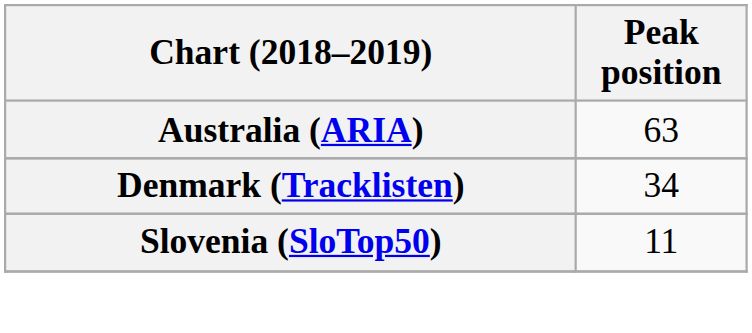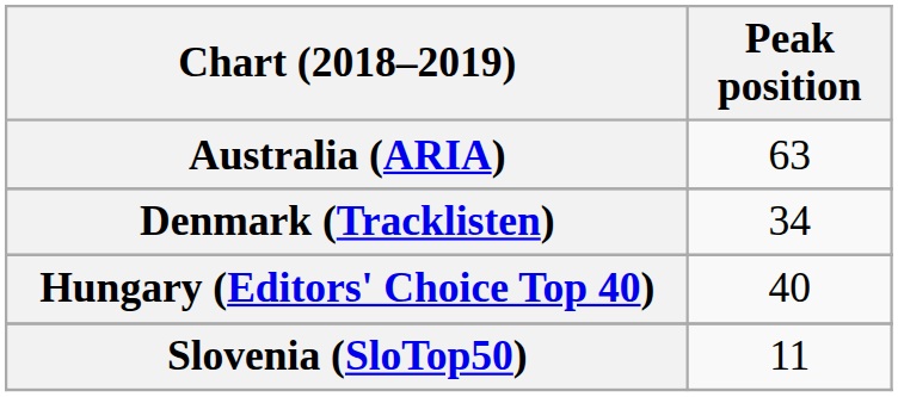+ row: Hungary (Editors' Choice Top 40) | 40
